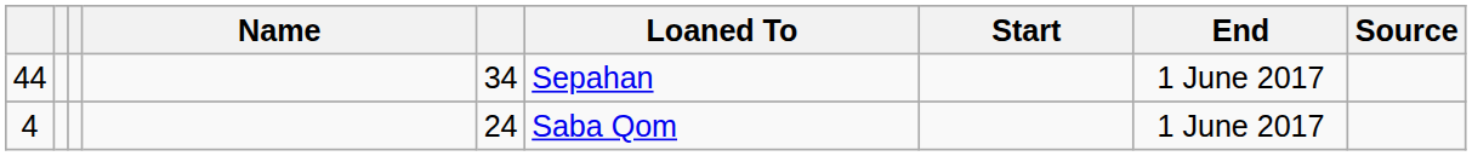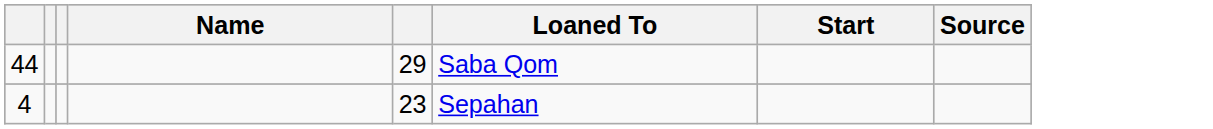- column: End | 1 June 2017 | 1 June 2017
44 | column 5: 34 -> 29
44 | Loaned To: Sepahan -> Saba Qom
4 | column 5: 24 -> 23
4 | Loaned To: Saba Qom -> Sepahan
